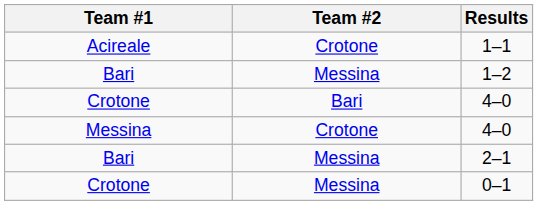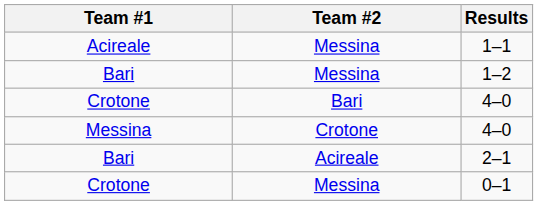1–1 | Team #2: Crotone -> Messina
2–1 | Team #2: Messina -> Acireale
